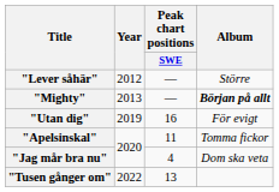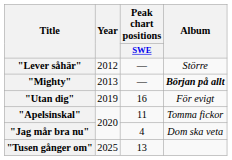"Tusen gånger om" | Year: 2022 -> 2025
